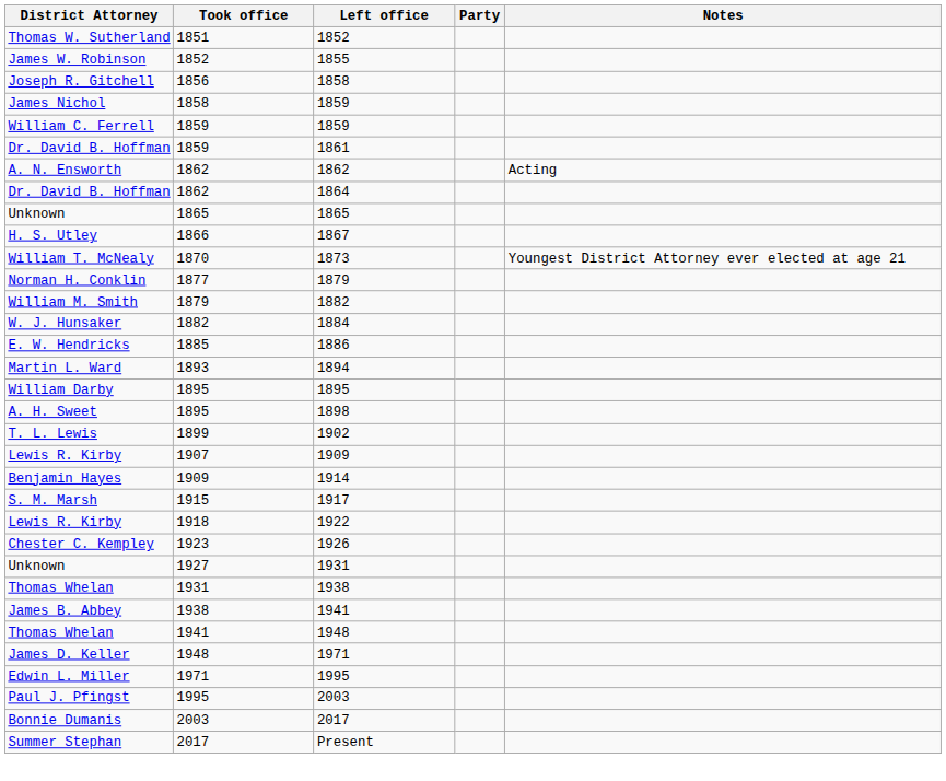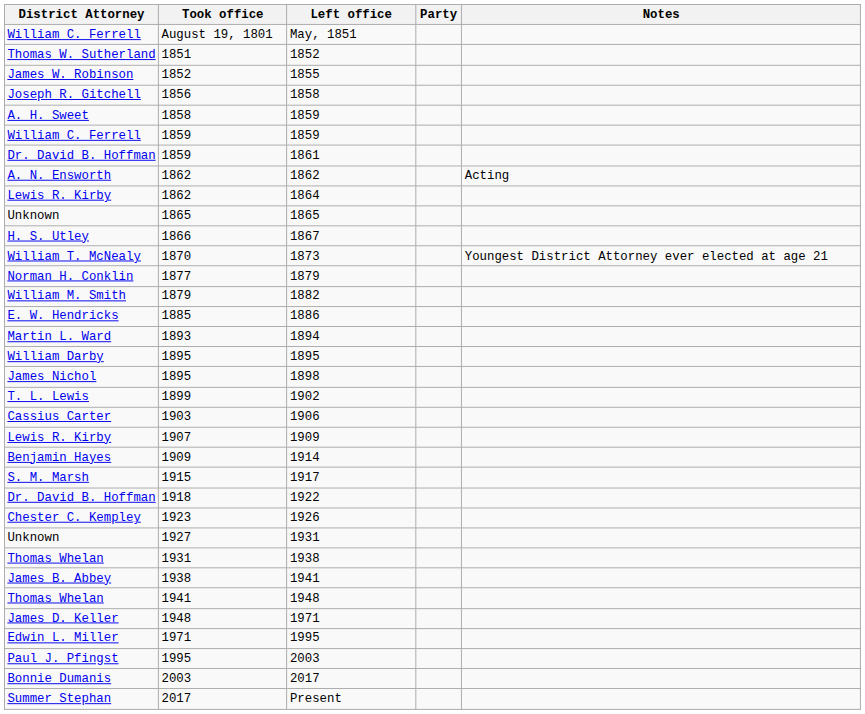+ row: William C. Ferrell | August 19, 1801 | May, 1851
1858 / 1859 | District Attorney: James Nichol -> A. H. Sweet
1864 | District Attorney: Dr. David B. Hoffman -> Lewis R. Kirby
- row: W. J. Hunsaker | 1882 | 1884
1898 | District Attorney: A. H. Sweet -> James Nichol
+ row: Cassius Carter | 1903 | 1906
1922 | District Attorney: Lewis R. Kirby -> Dr. David B. Hoffman
